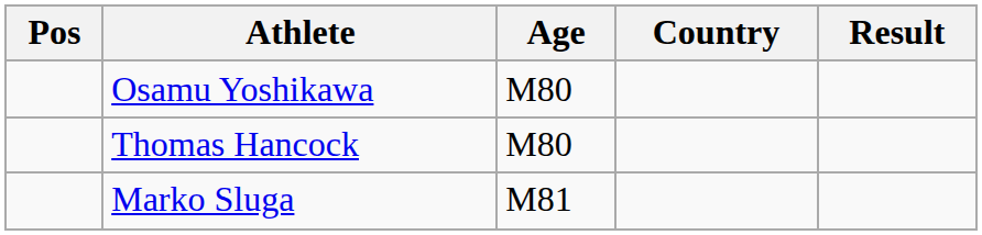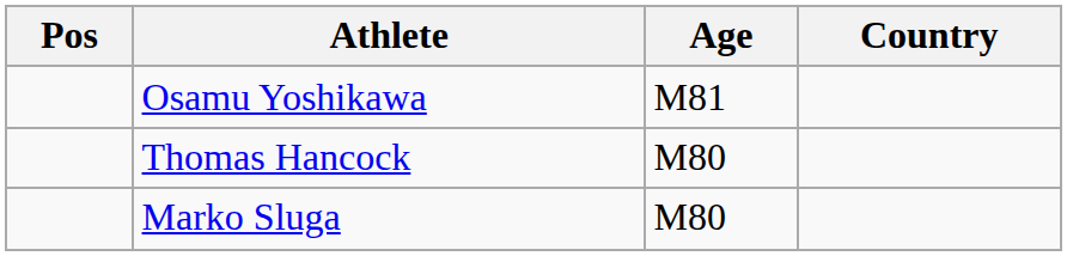- column: Result
Osamu Yoshikawa | Age: M80 -> M81
Marko Sluga | Age: M81 -> M80
